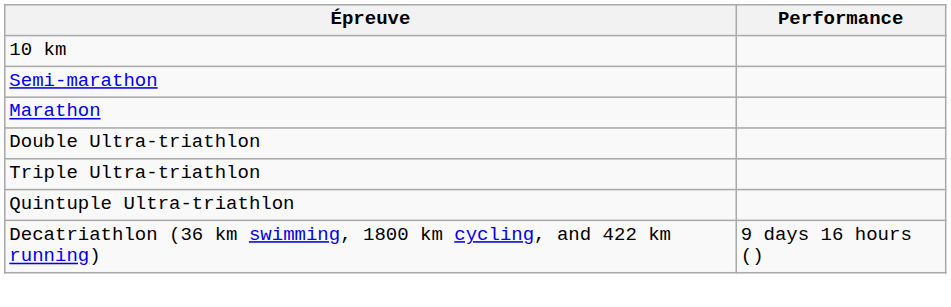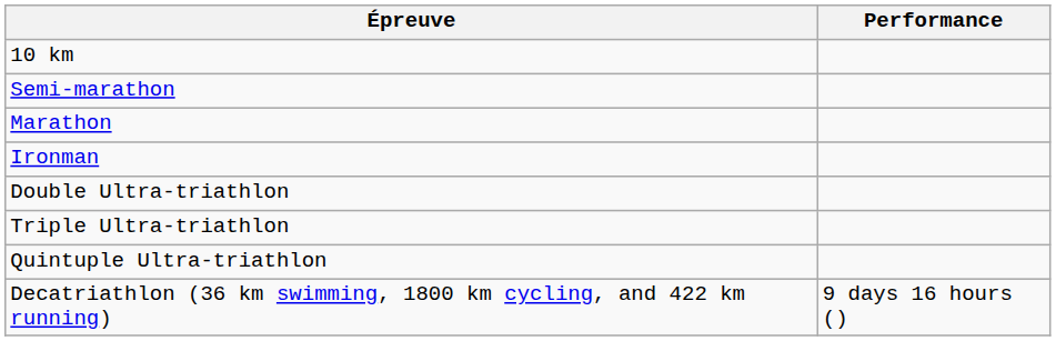+ row: Ironman
